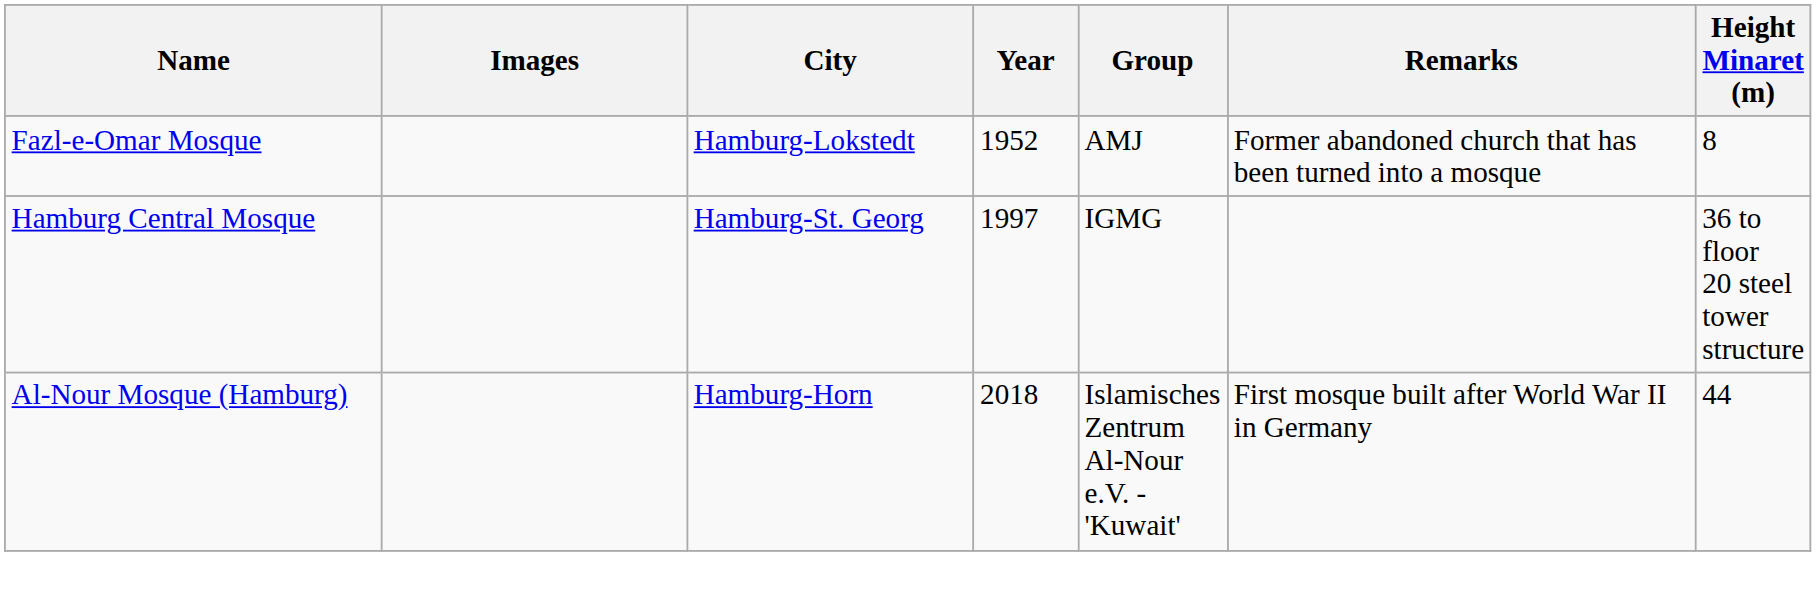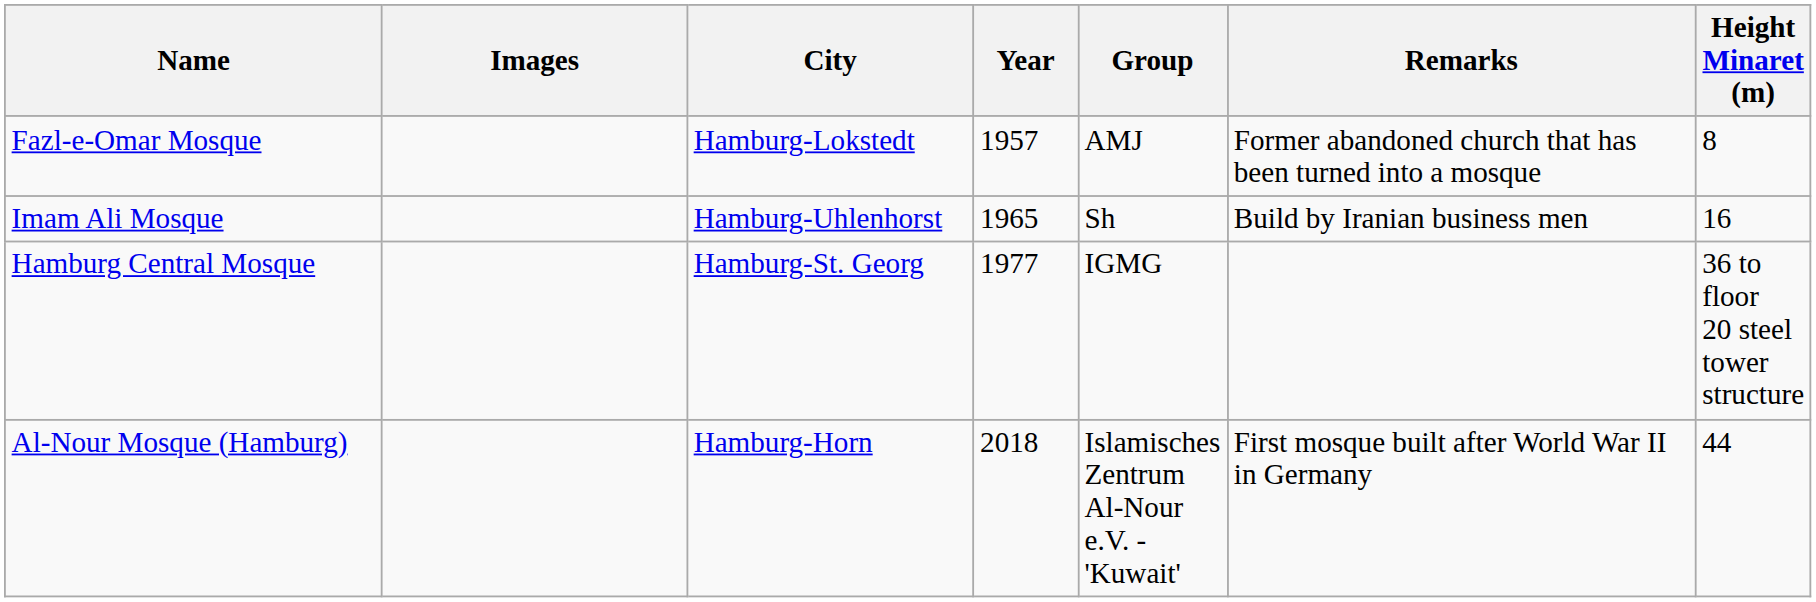Fazl-e-Omar Mosque | Year: 1952 -> 1957
+ row: Imam Ali Mosque | Hamburg-Uhlenhorst | 1965 | Sh | Build by Iranian business men | 16
Hamburg Central Mosque | Year: 1997 -> 1977
